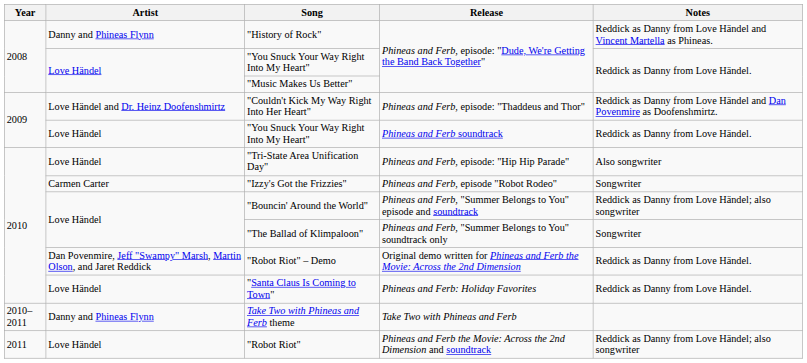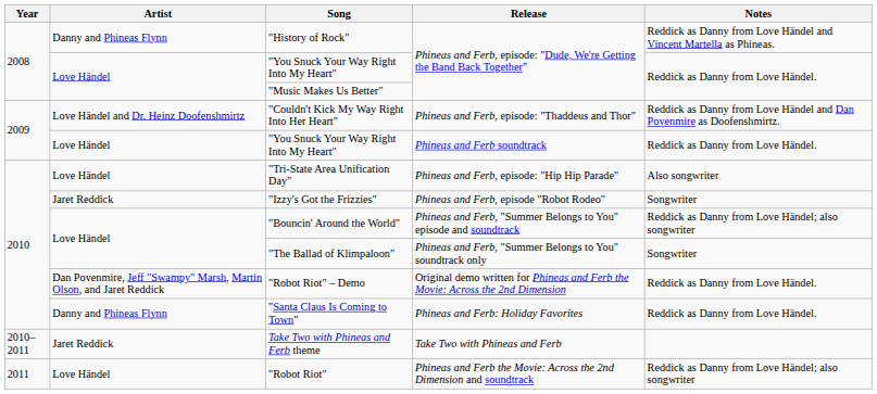"Izzy's Got the Frizzies" | Artist: Carmen Carter -> Jaret Reddick
"Santa Claus Is Coming to Town" | Artist: Love Händel -> Danny and Phineas Flynn
Take Two with Phineas and Ferb theme | Artist: Danny and Phineas Flynn -> Jaret Reddick
